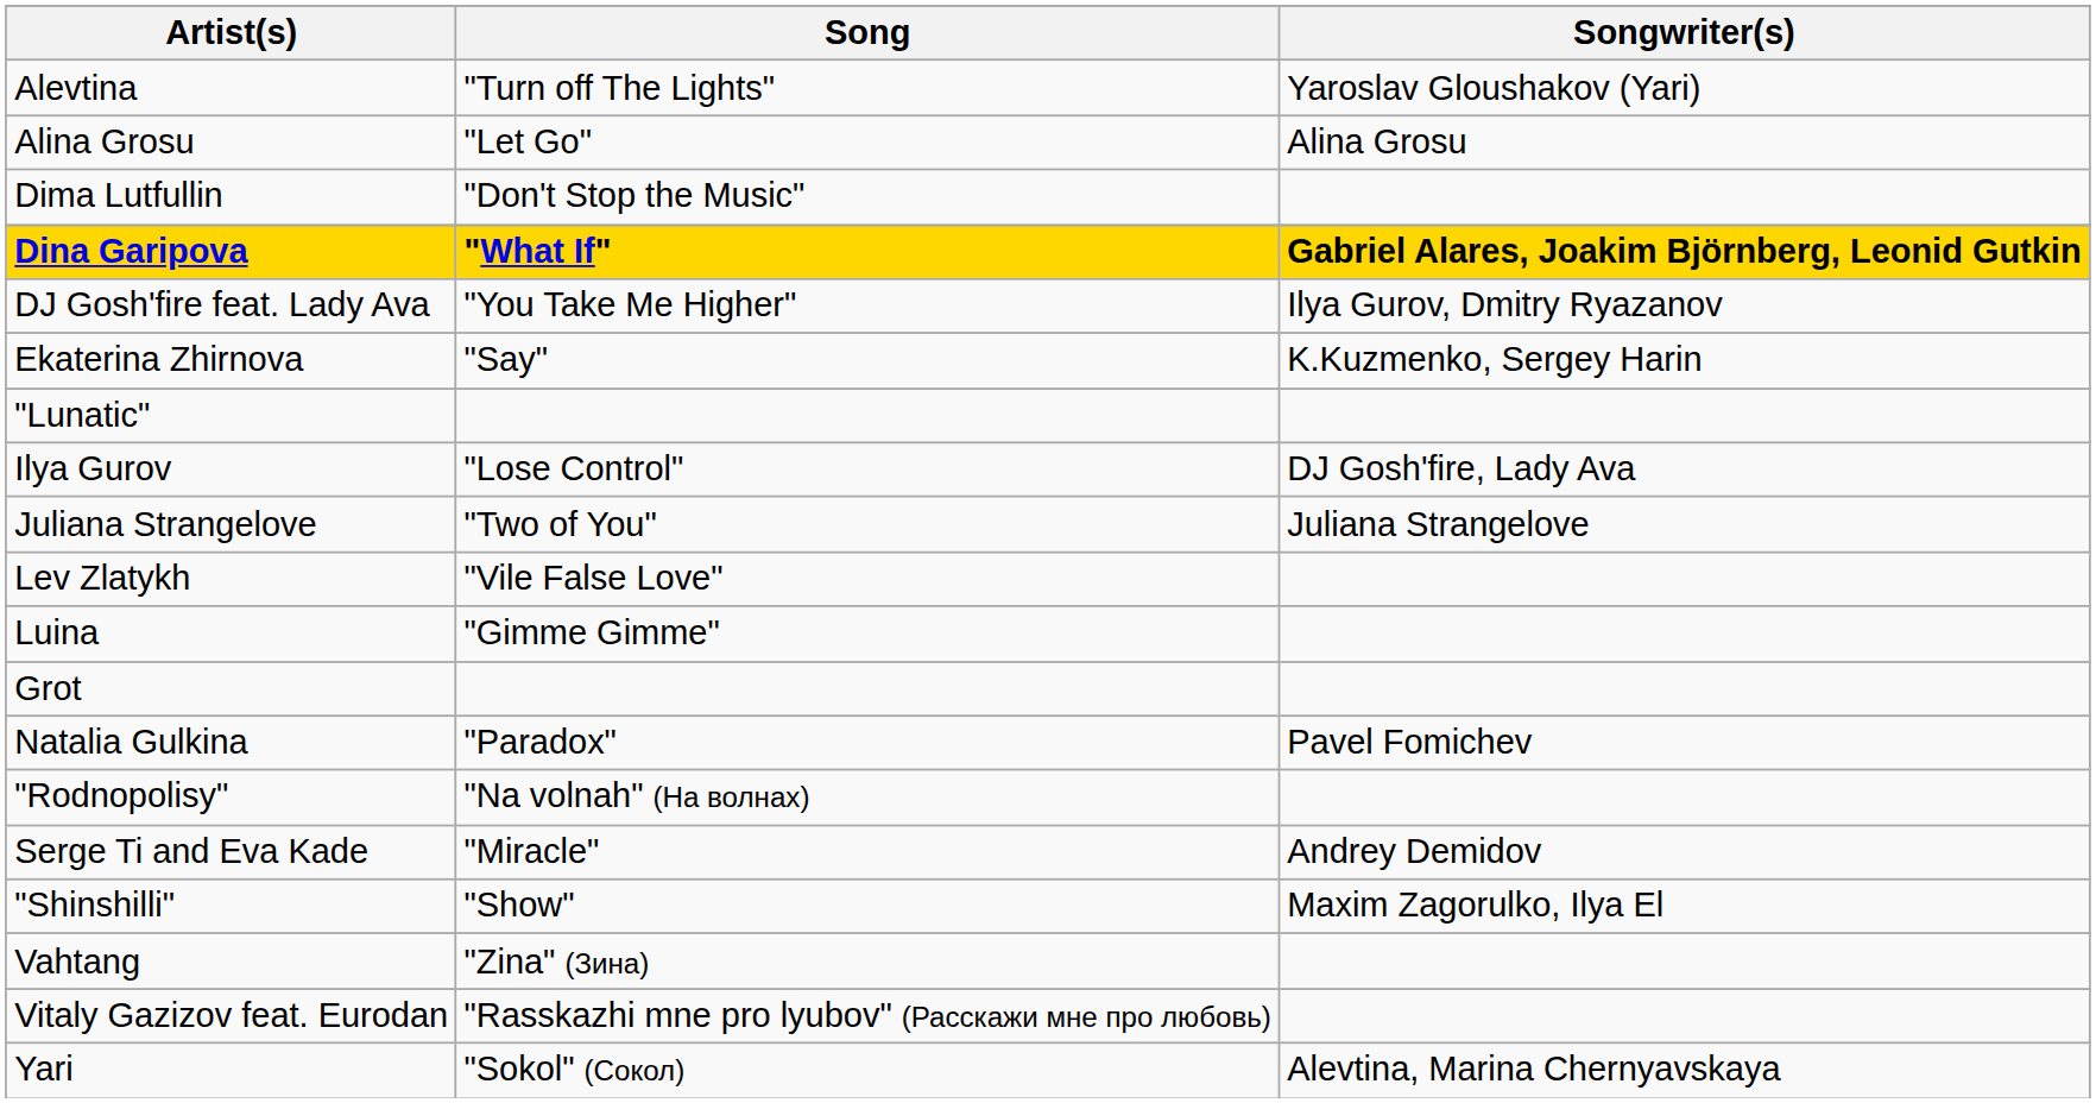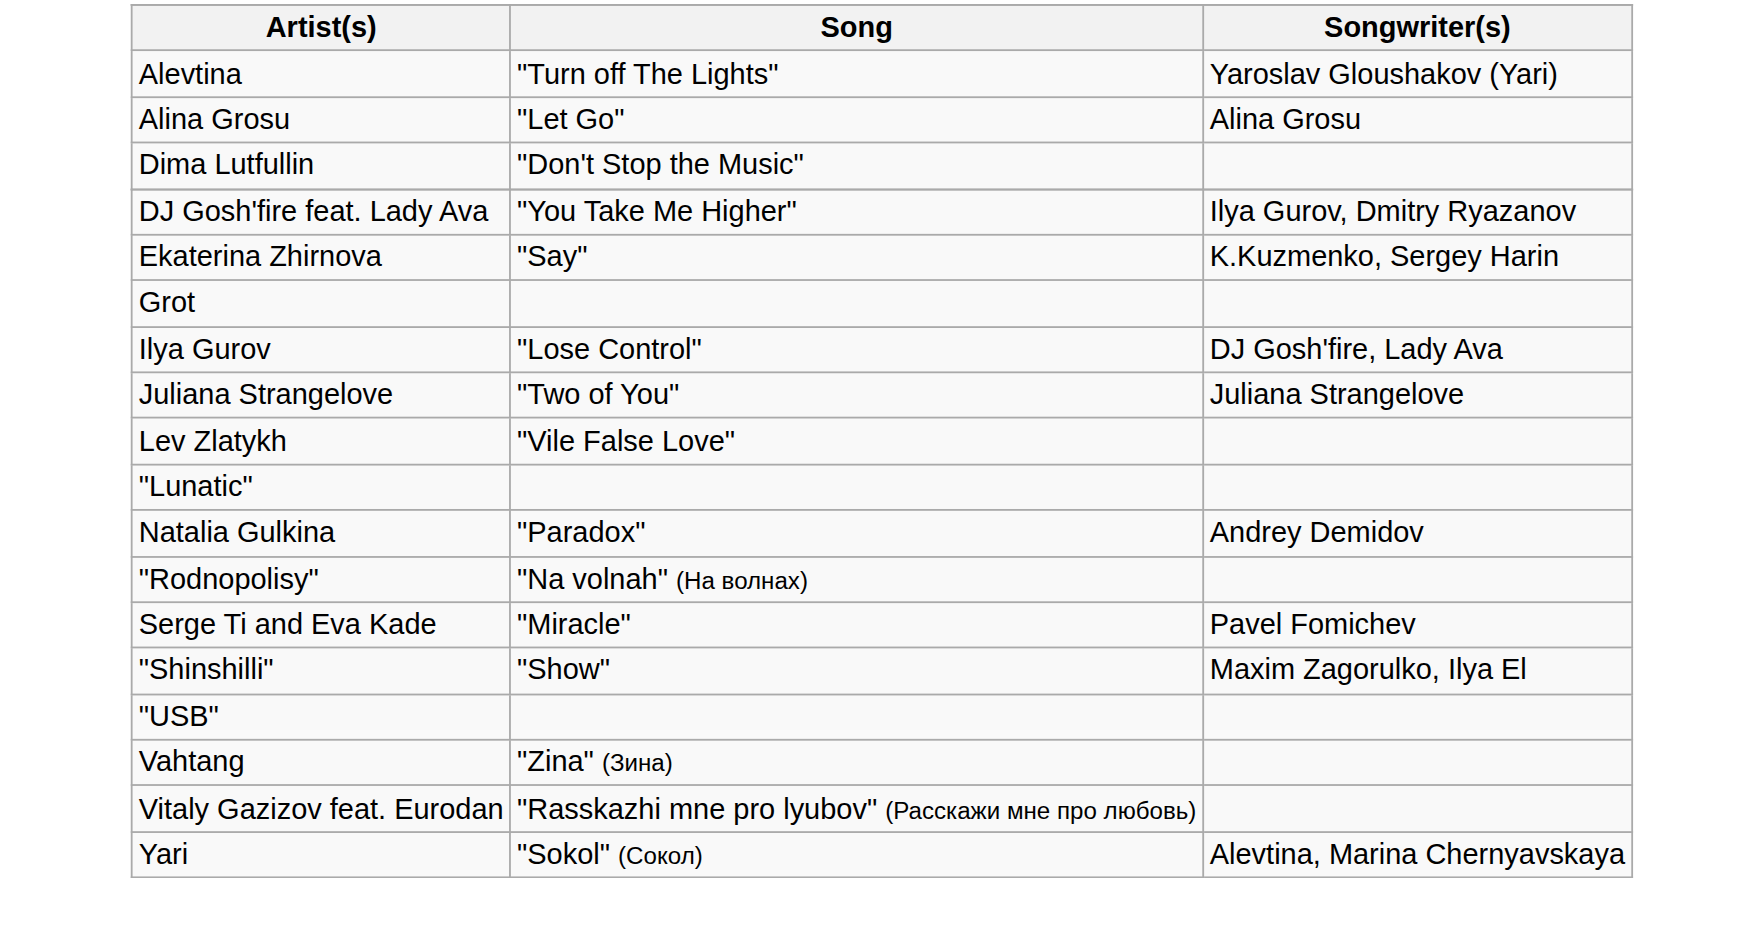- row: Dina Garipova | "What If" | Gabriel Alares, Joakim Björnberg, Leonid Gutkin
rows swapped: Grot <-> "Lunatic"
- row: Luina | "Gimme Gimme"
Natalia Gulkina | Songwriter(s): Pavel Fomichev -> Andrey Demidov
Serge Ti and Eva Kade | Songwriter(s): Andrey Demidov -> Pavel Fomichev
+ row: "USB"
